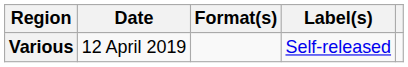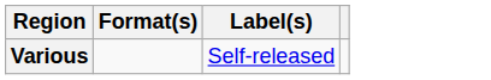- column: Date | 12 April 2019
